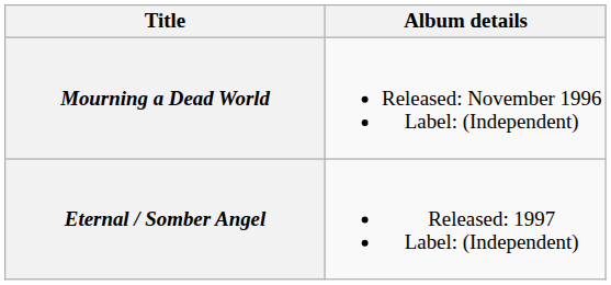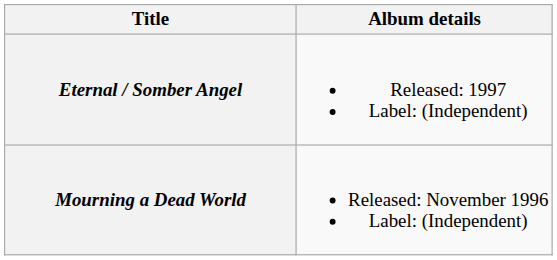rows swapped: Mourning a Dead World <-> Eternal / Somber Angel
